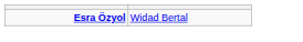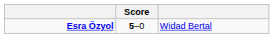+ column: Score | 5–0
